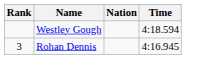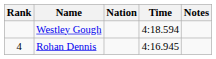+ column: Notes
Rohan Dennis | Rank: 3 -> 4
